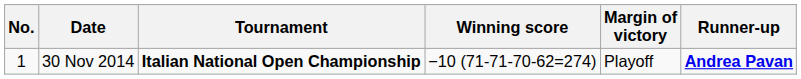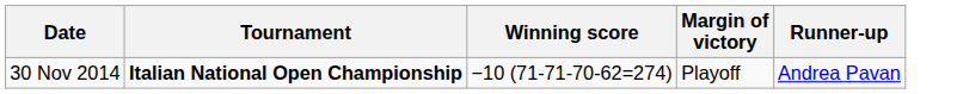- column: No. | 1
30 Nov 2014 | Runner-up: bold -> normal
